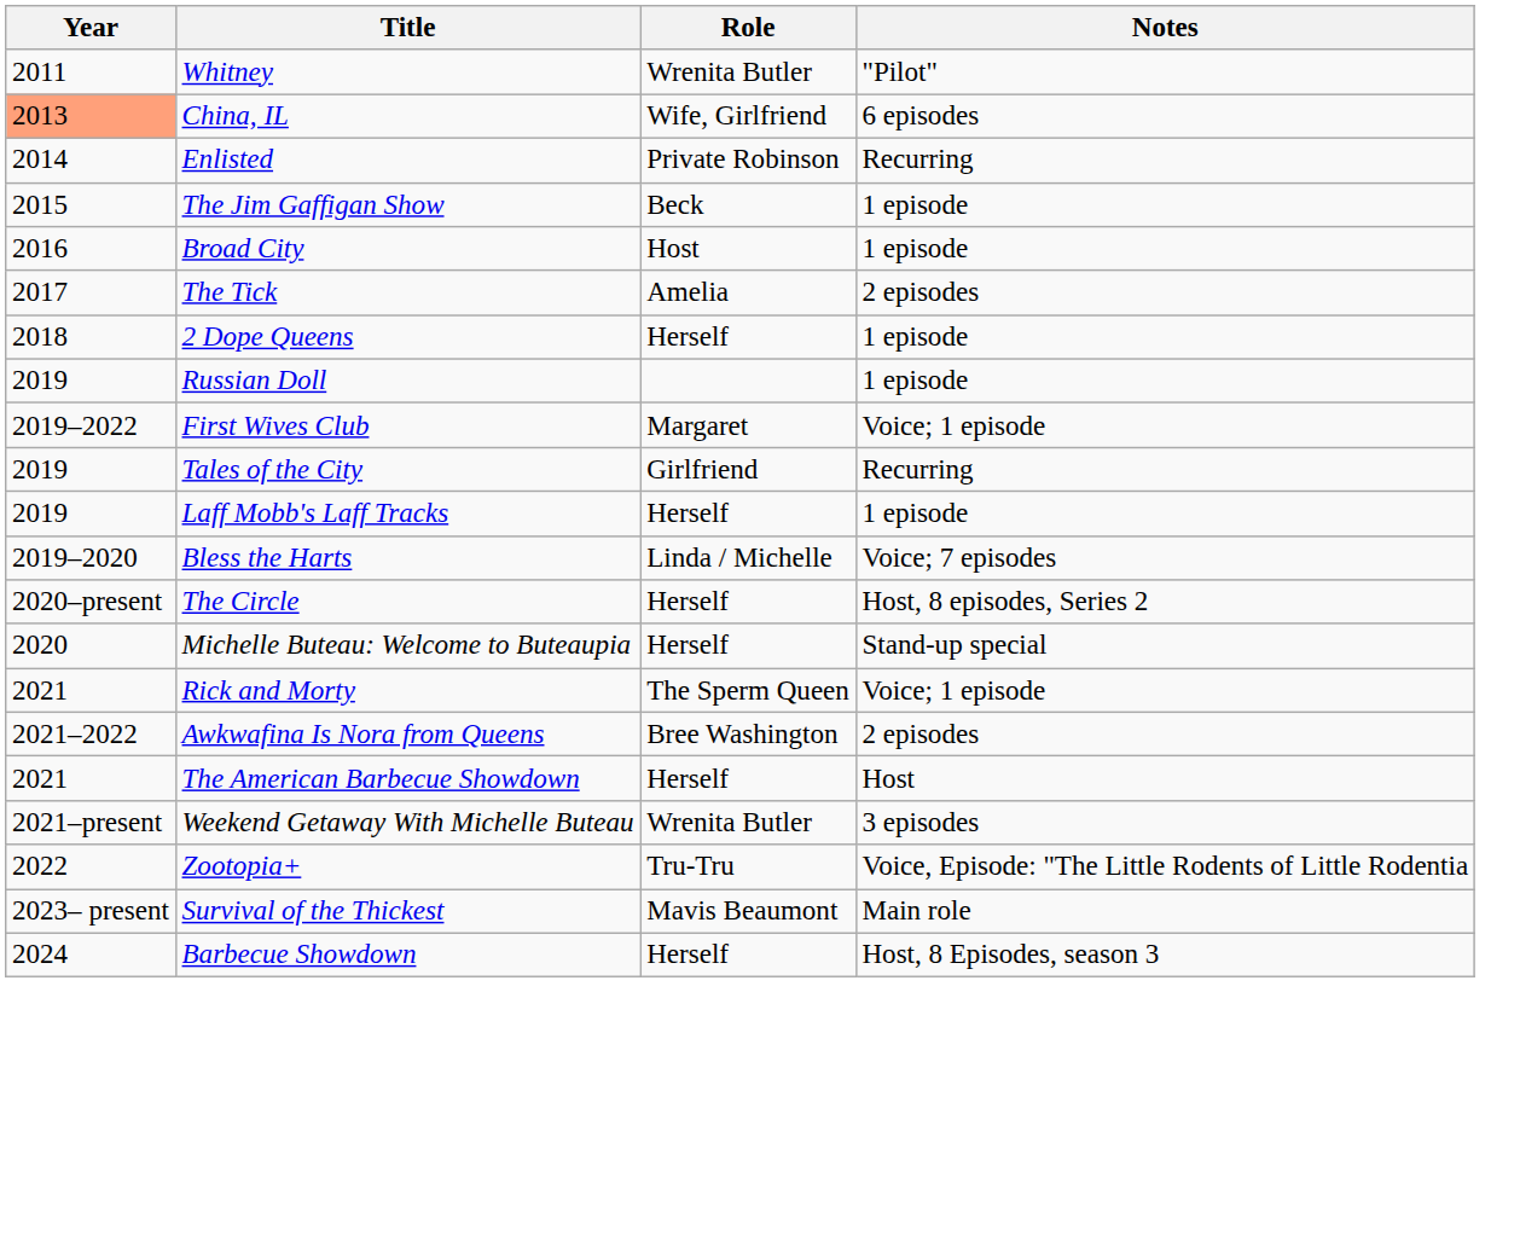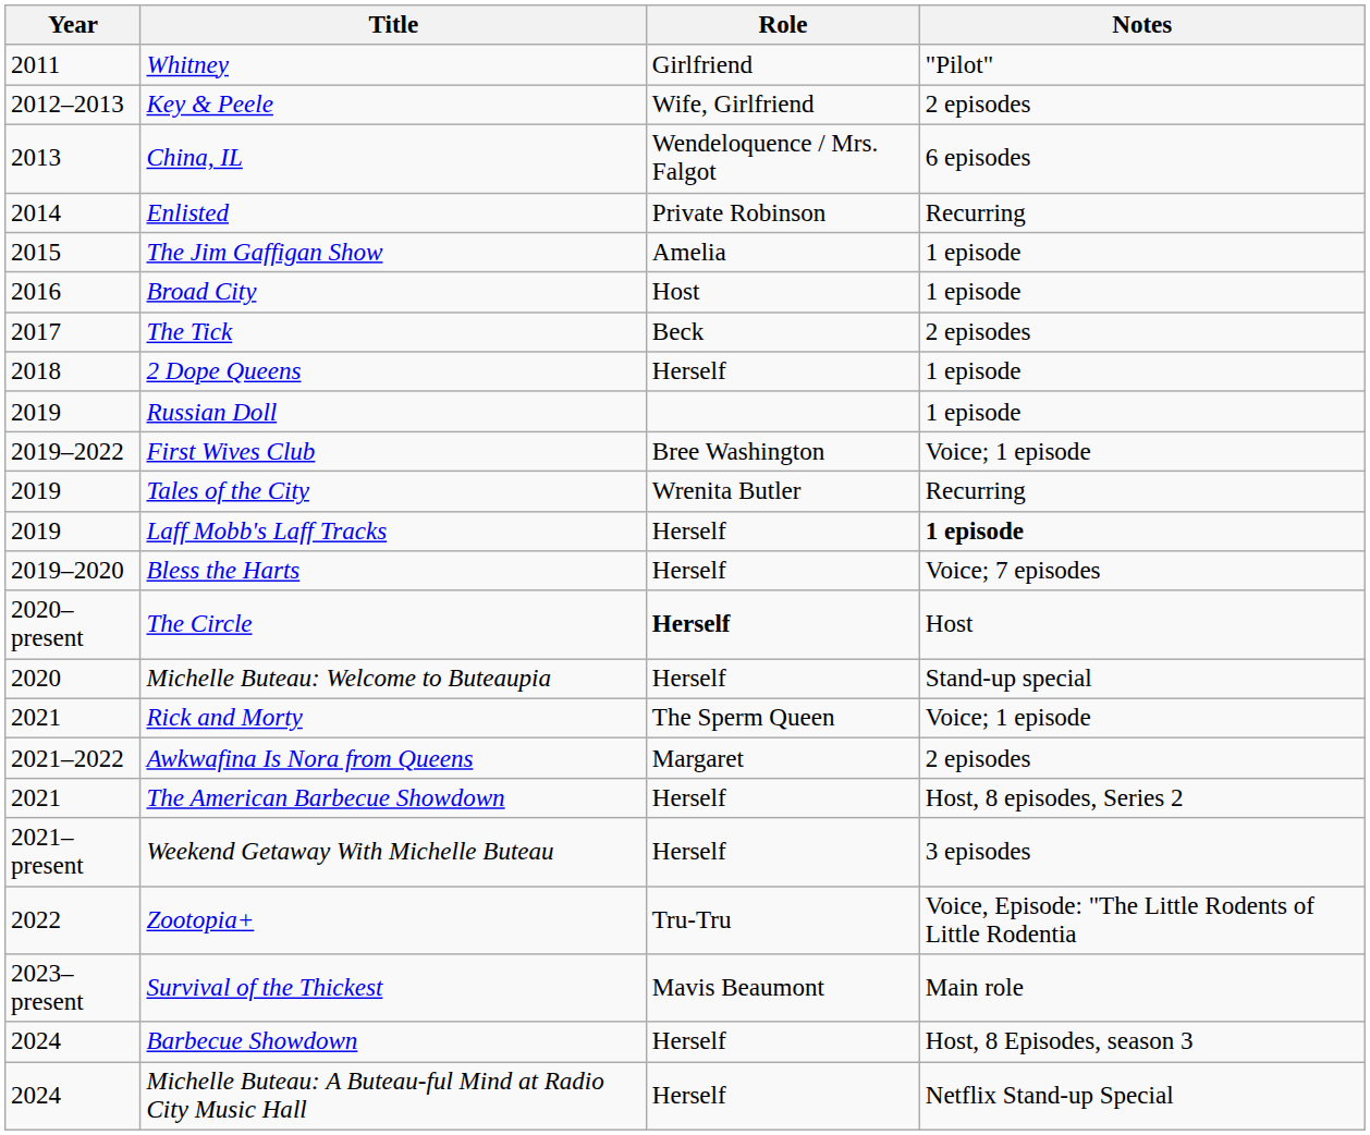Whitney | Role: Wrenita Butler -> Girlfriend
+ row: 2012–2013 | Key & Peele | Wife, Girlfriend | 2 episodes
China, IL | Year: lightsalmon background -> no background
China, IL | Role: Wife, Girlfriend -> Wendeloquence / Mrs. Falgot
The Jim Gaffigan Show | Role: Beck -> Amelia
The Tick | Role: Amelia -> Beck
First Wives Club | Role: Margaret -> Bree Washington
Tales of the City | Role: Girlfriend -> Wrenita Butler
Laff Mobb's Laff Tracks | Notes: normal -> bold
Bless the Harts | Role: Linda / Michelle -> Herself
The Circle | Role: normal -> bold
The Circle | Notes: Host, 8 episodes, Series 2 -> Host
Awkwafina Is Nora from Queens | Role: Bree Washington -> Margaret
The American Barbecue Showdown | Notes: Host -> Host, 8 episodes, Series 2
Weekend Getaway With Michelle Buteau | Role: Wrenita Butler -> Herself
+ row: 2024 | Michelle Buteau: A Buteau-ful Mind at Radio City Music Hall | Herself | Netflix Stand-up Special
